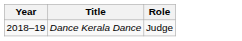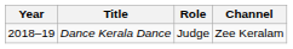+ column: Channel | Zee Keralam
